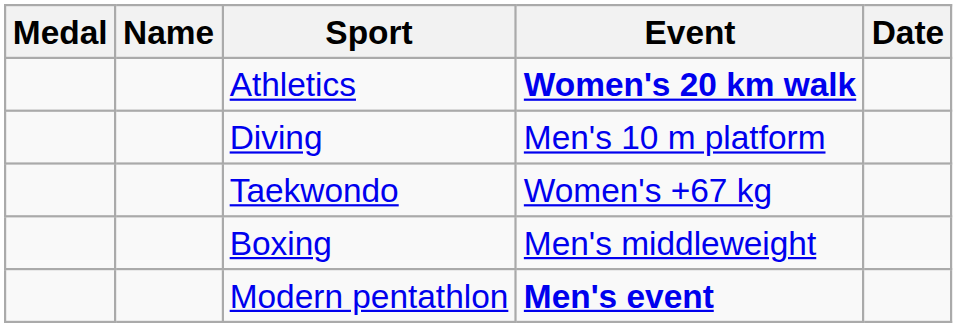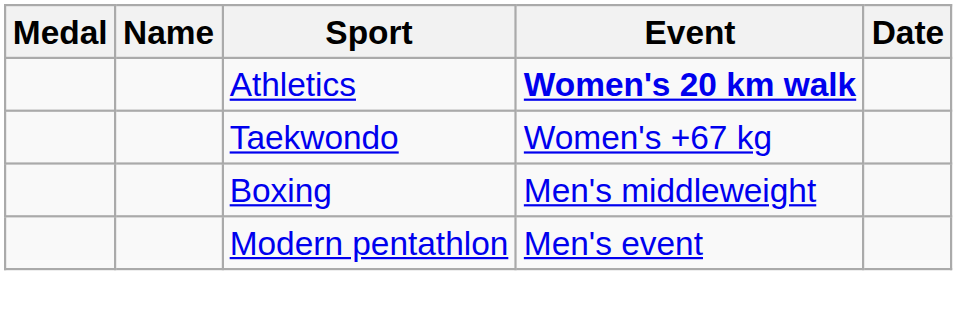- row: Diving | Men's 10 m platform
Modern pentathlon | Event: bold -> normal
